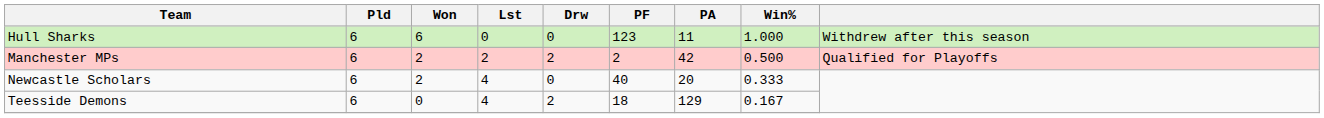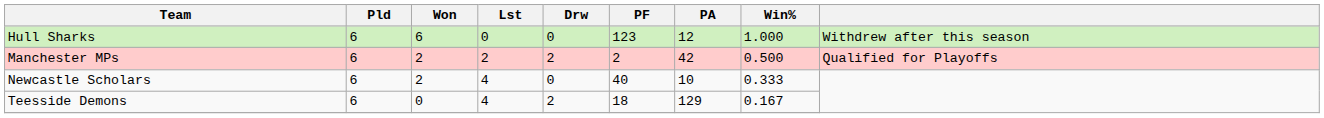Hull Sharks | PA: 11 -> 12
Newcastle Scholars | PA: 20 -> 10
